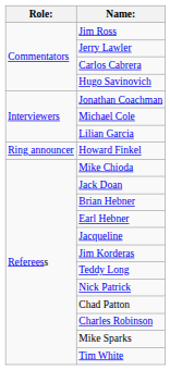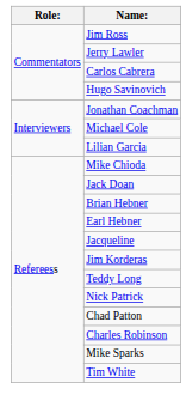- row: Ring announcer | Howard Finkel
